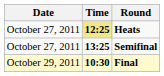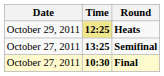Heats | Date: October 27, 2011 -> October 29, 2011
Final | Date: October 29, 2011 -> October 27, 2011
